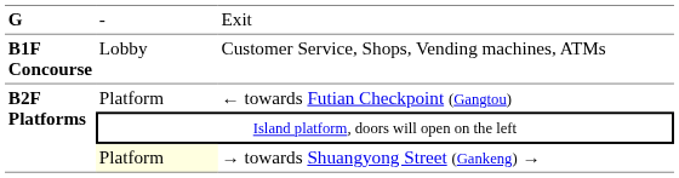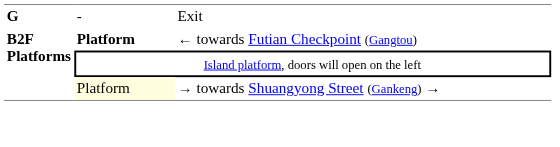- row: B1F Concourse | Lobby | Customer Service, Shops, Vending machines, ATMs
← towards Futian Checkpoint (Gangtou) | column 2: normal -> bold
